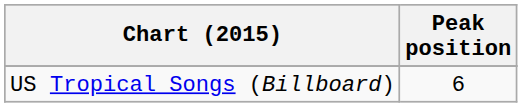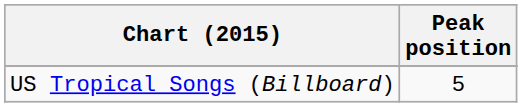US Tropical Songs (Billboard) | Peak position: 6 -> 5
